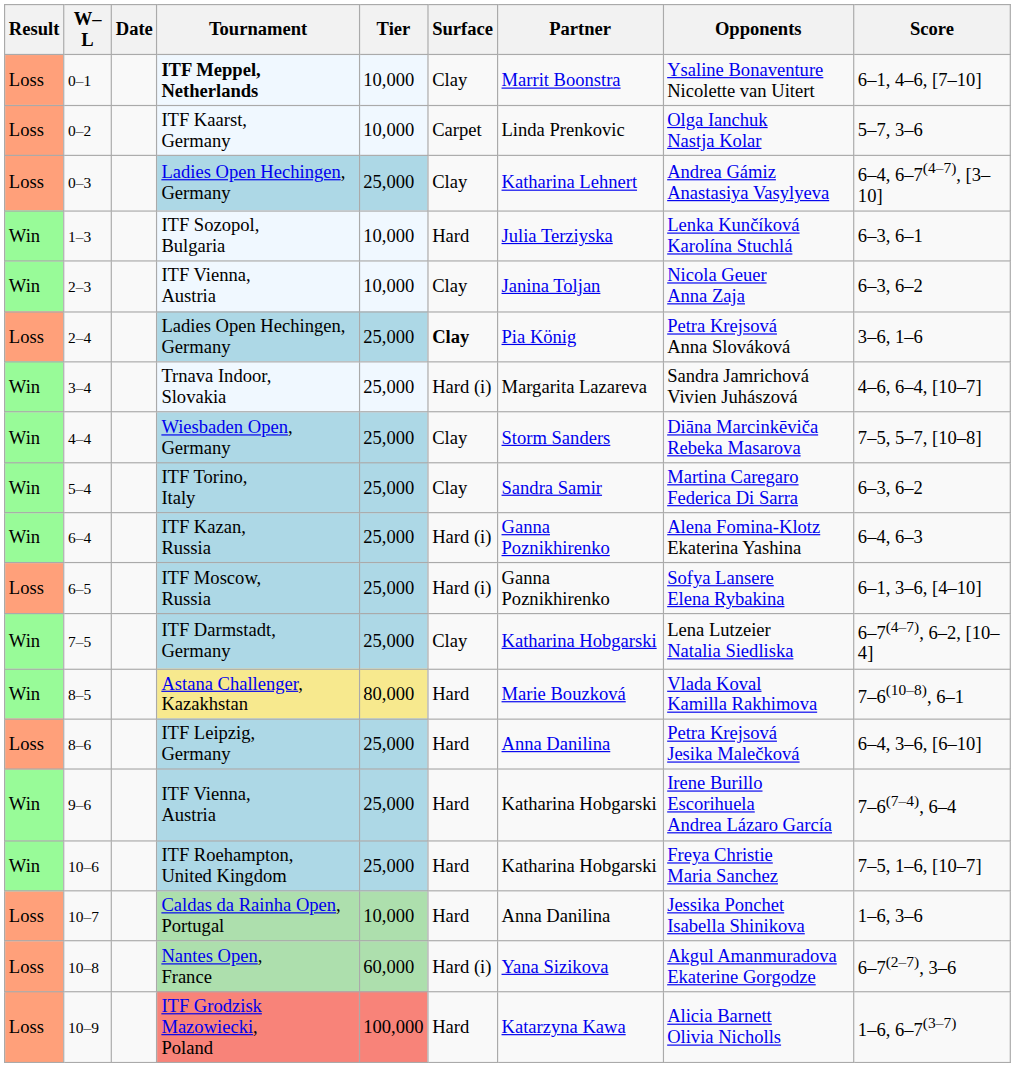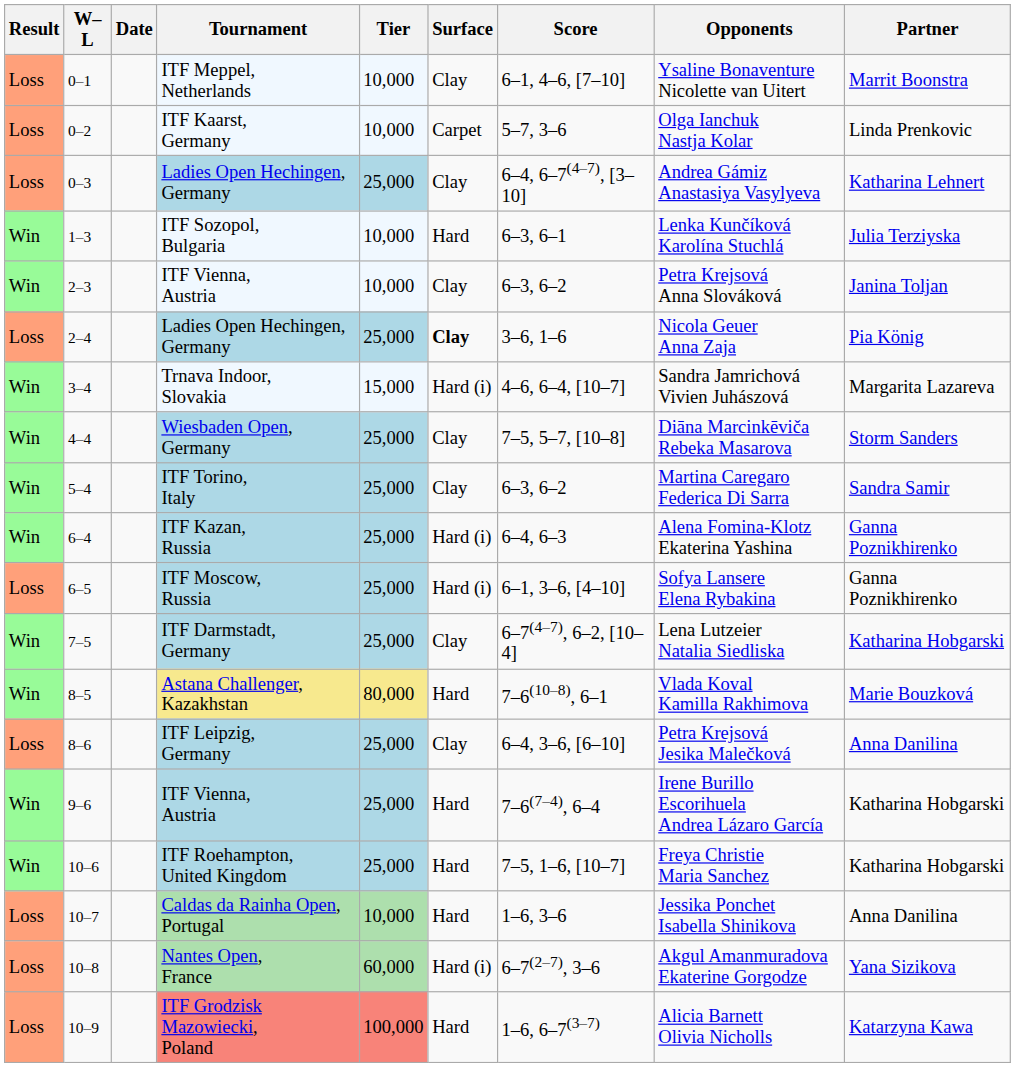columns swapped: Partner <-> Score
0–1 | Tournament: bold -> normal
2–3 | Opponents: Nicola Geuer Anna Zaja -> Petra Krejsová Anna Slováková
2–4 | Opponents: Petra Krejsová Anna Slováková -> Nicola Geuer Anna Zaja
3–4 | Tier: 25,000 -> 15,000
8–6 | Surface: Hard -> Clay
